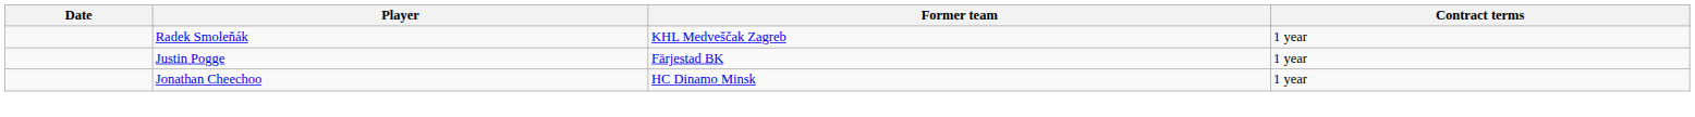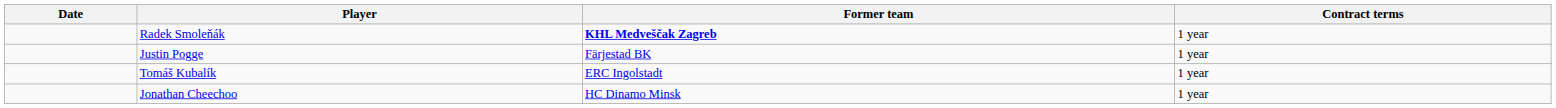Radek Smoleňák | Former team: normal -> bold
+ row: Tomáš Kubalík | ERC Ingolstadt | 1 year
